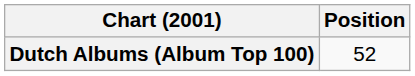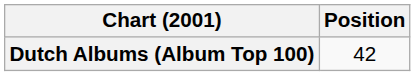Dutch Albums (Album Top 100) | Position: 52 -> 42
